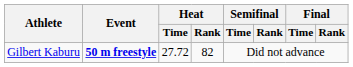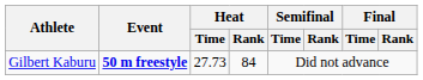Gilbert Kaburu | Heat / Time: 27.72 -> 27.73
Gilbert Kaburu | Heat / Rank: 82 -> 84
